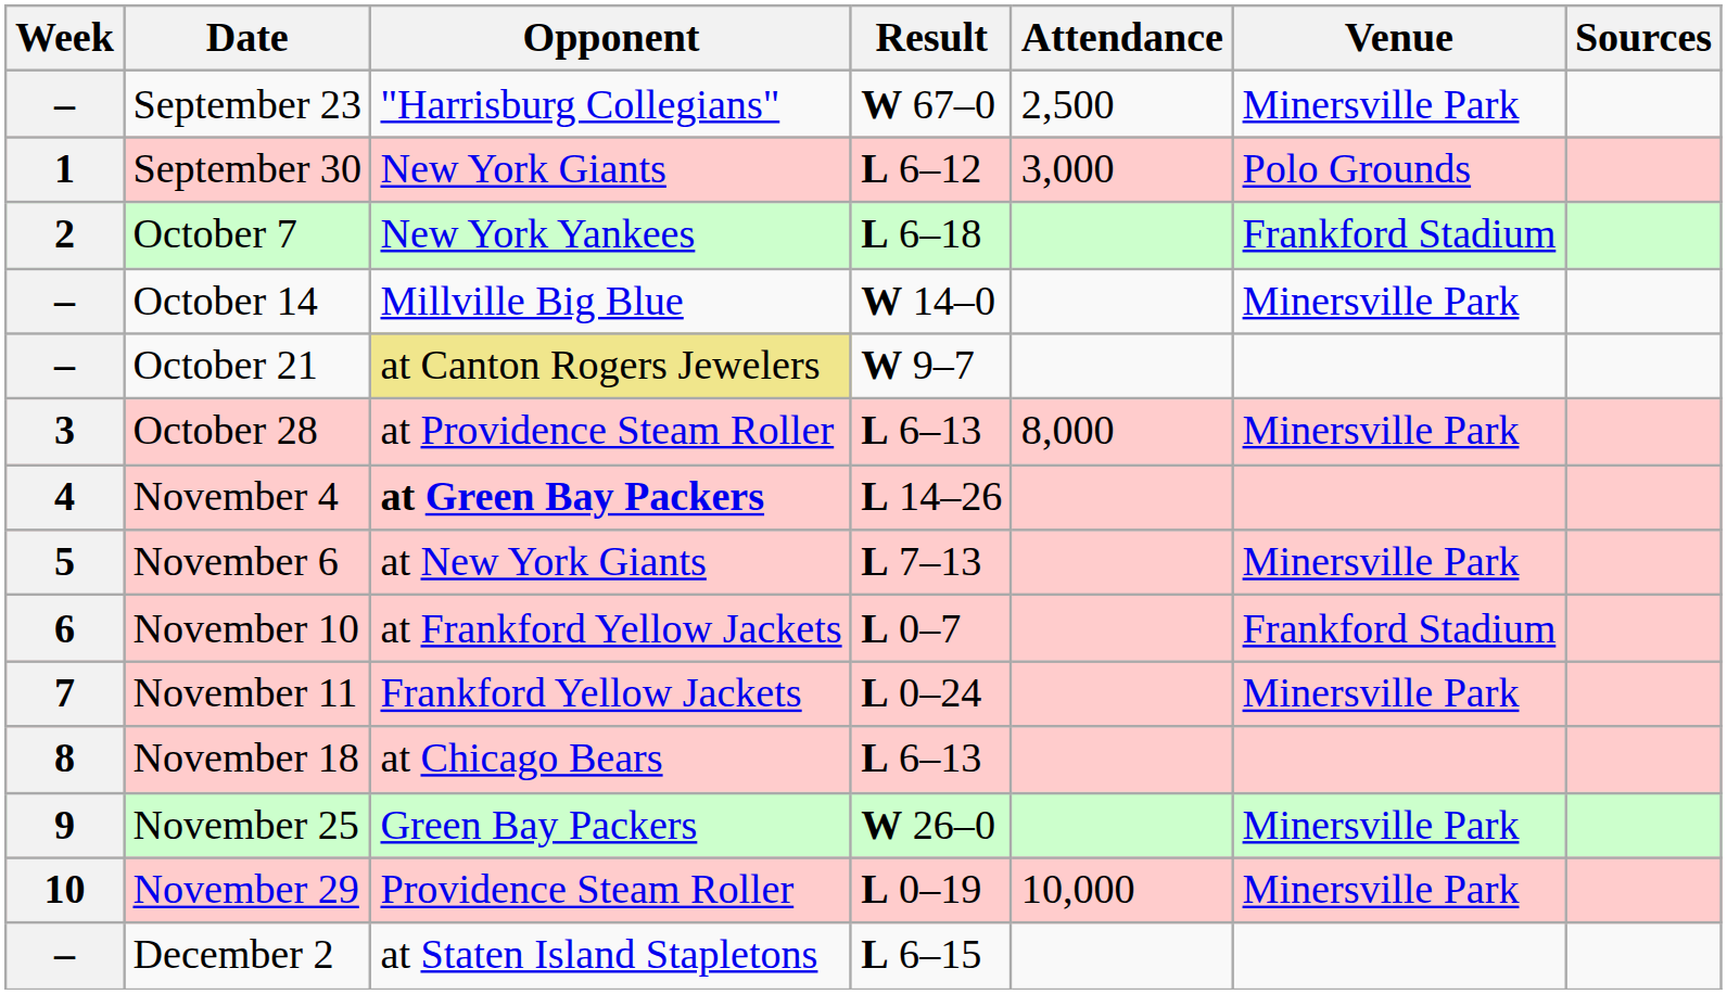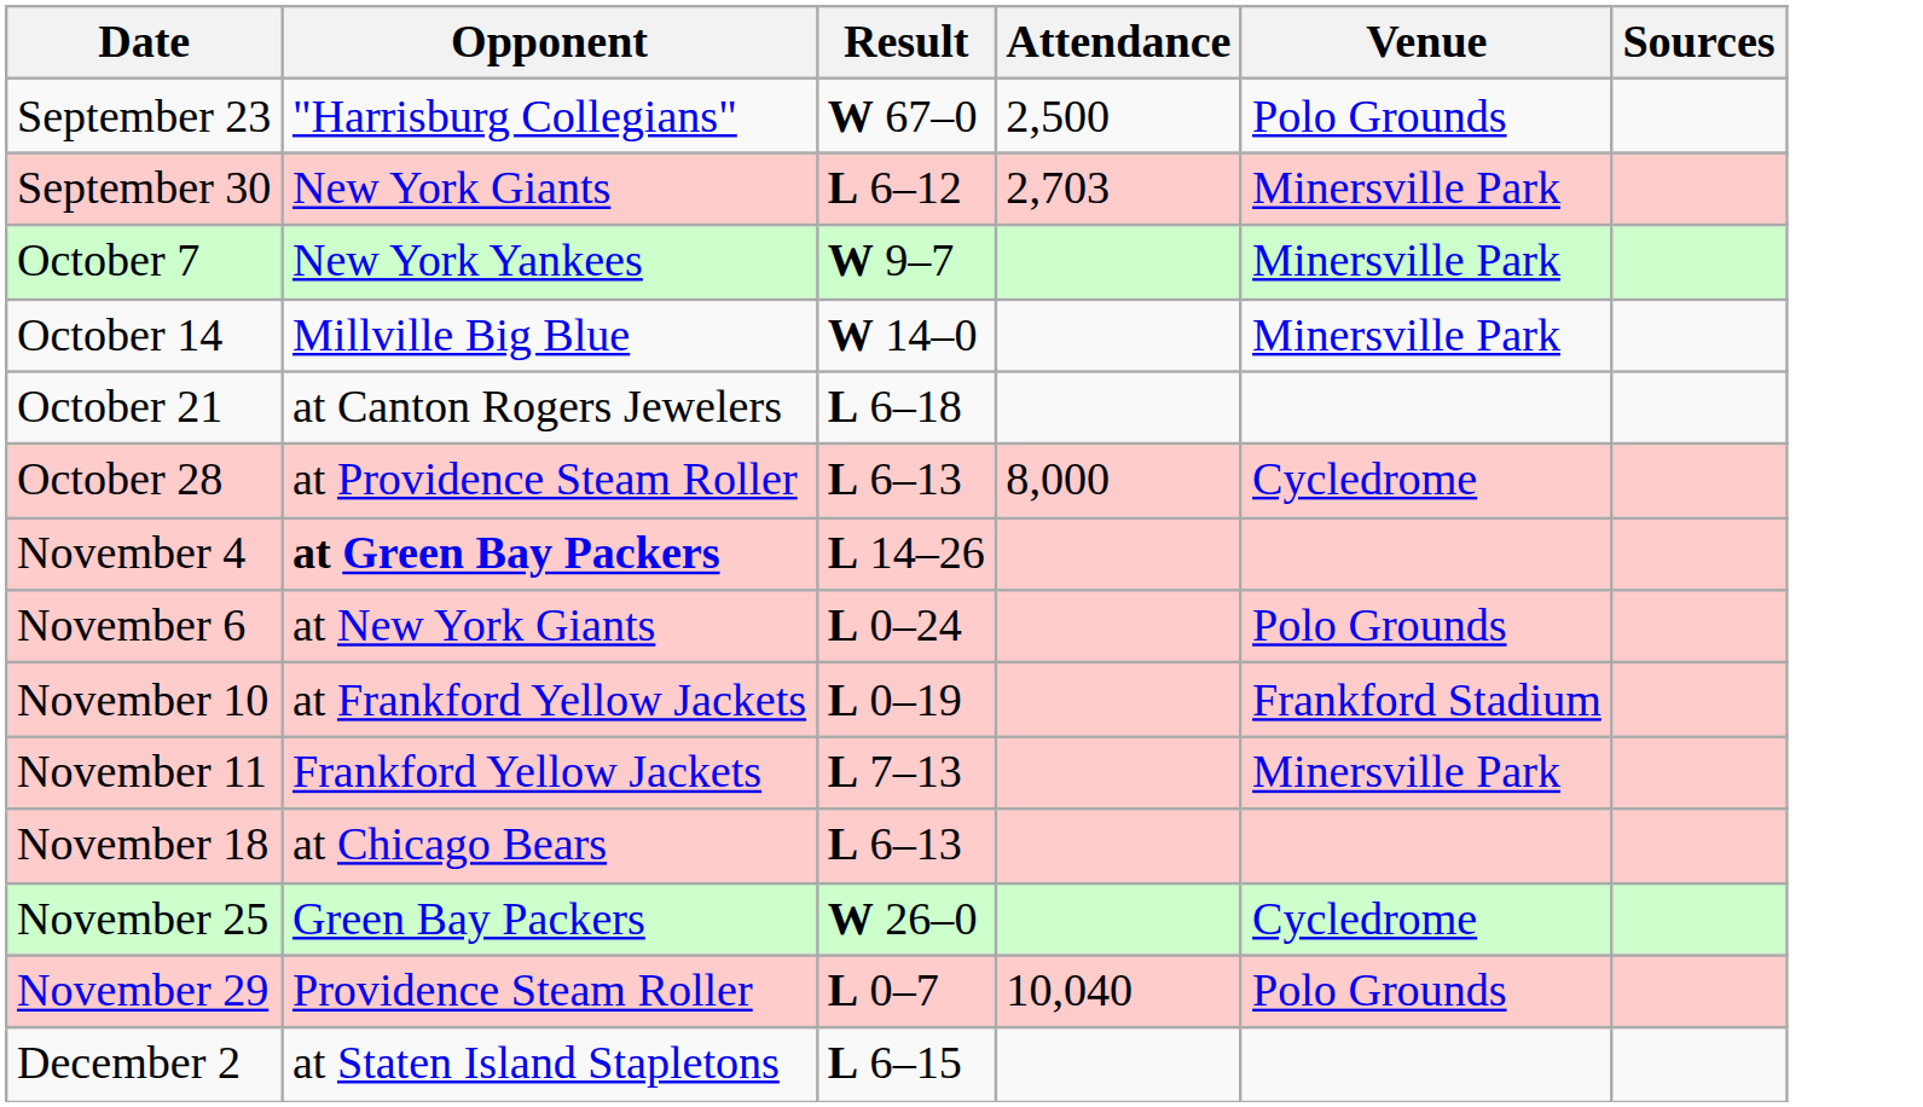- column: Week | – | 1 | 2 | – | – | 3 | 4 | 5 | 6 | 7 | 8 | 9 | 10 | –
September 23 | Venue: Minersville Park -> Polo Grounds
September 30 | Attendance: 3,000 -> 2,703
September 30 | Venue: Polo Grounds -> Minersville Park
October 7 | Result: L 6–18 -> W 9–7
October 7 | Venue: Frankford Stadium -> Minersville Park
October 21 | Opponent: khaki background -> no background
October 21 | Result: W 9–7 -> L 6–18
October 28 | Venue: Minersville Park -> Cycledrome
November 6 | Result: L 7–13 -> L 0–24
November 6 | Venue: Minersville Park -> Polo Grounds
November 10 | Result: L 0–7 -> L 0–19
November 11 | Result: L 0–24 -> L 7–13
November 25 | Venue: Minersville Park -> Cycledrome
November 29 | Result: L 0–19 -> L 0–7
November 29 | Attendance: 10,000 -> 10,040
November 29 | Venue: Minersville Park -> Polo Grounds
